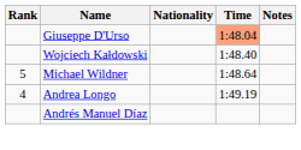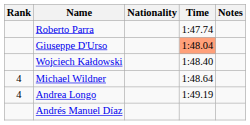+ row: Roberto Parra | 1:47.74
Michael Wildner | Rank: 5 -> 4
